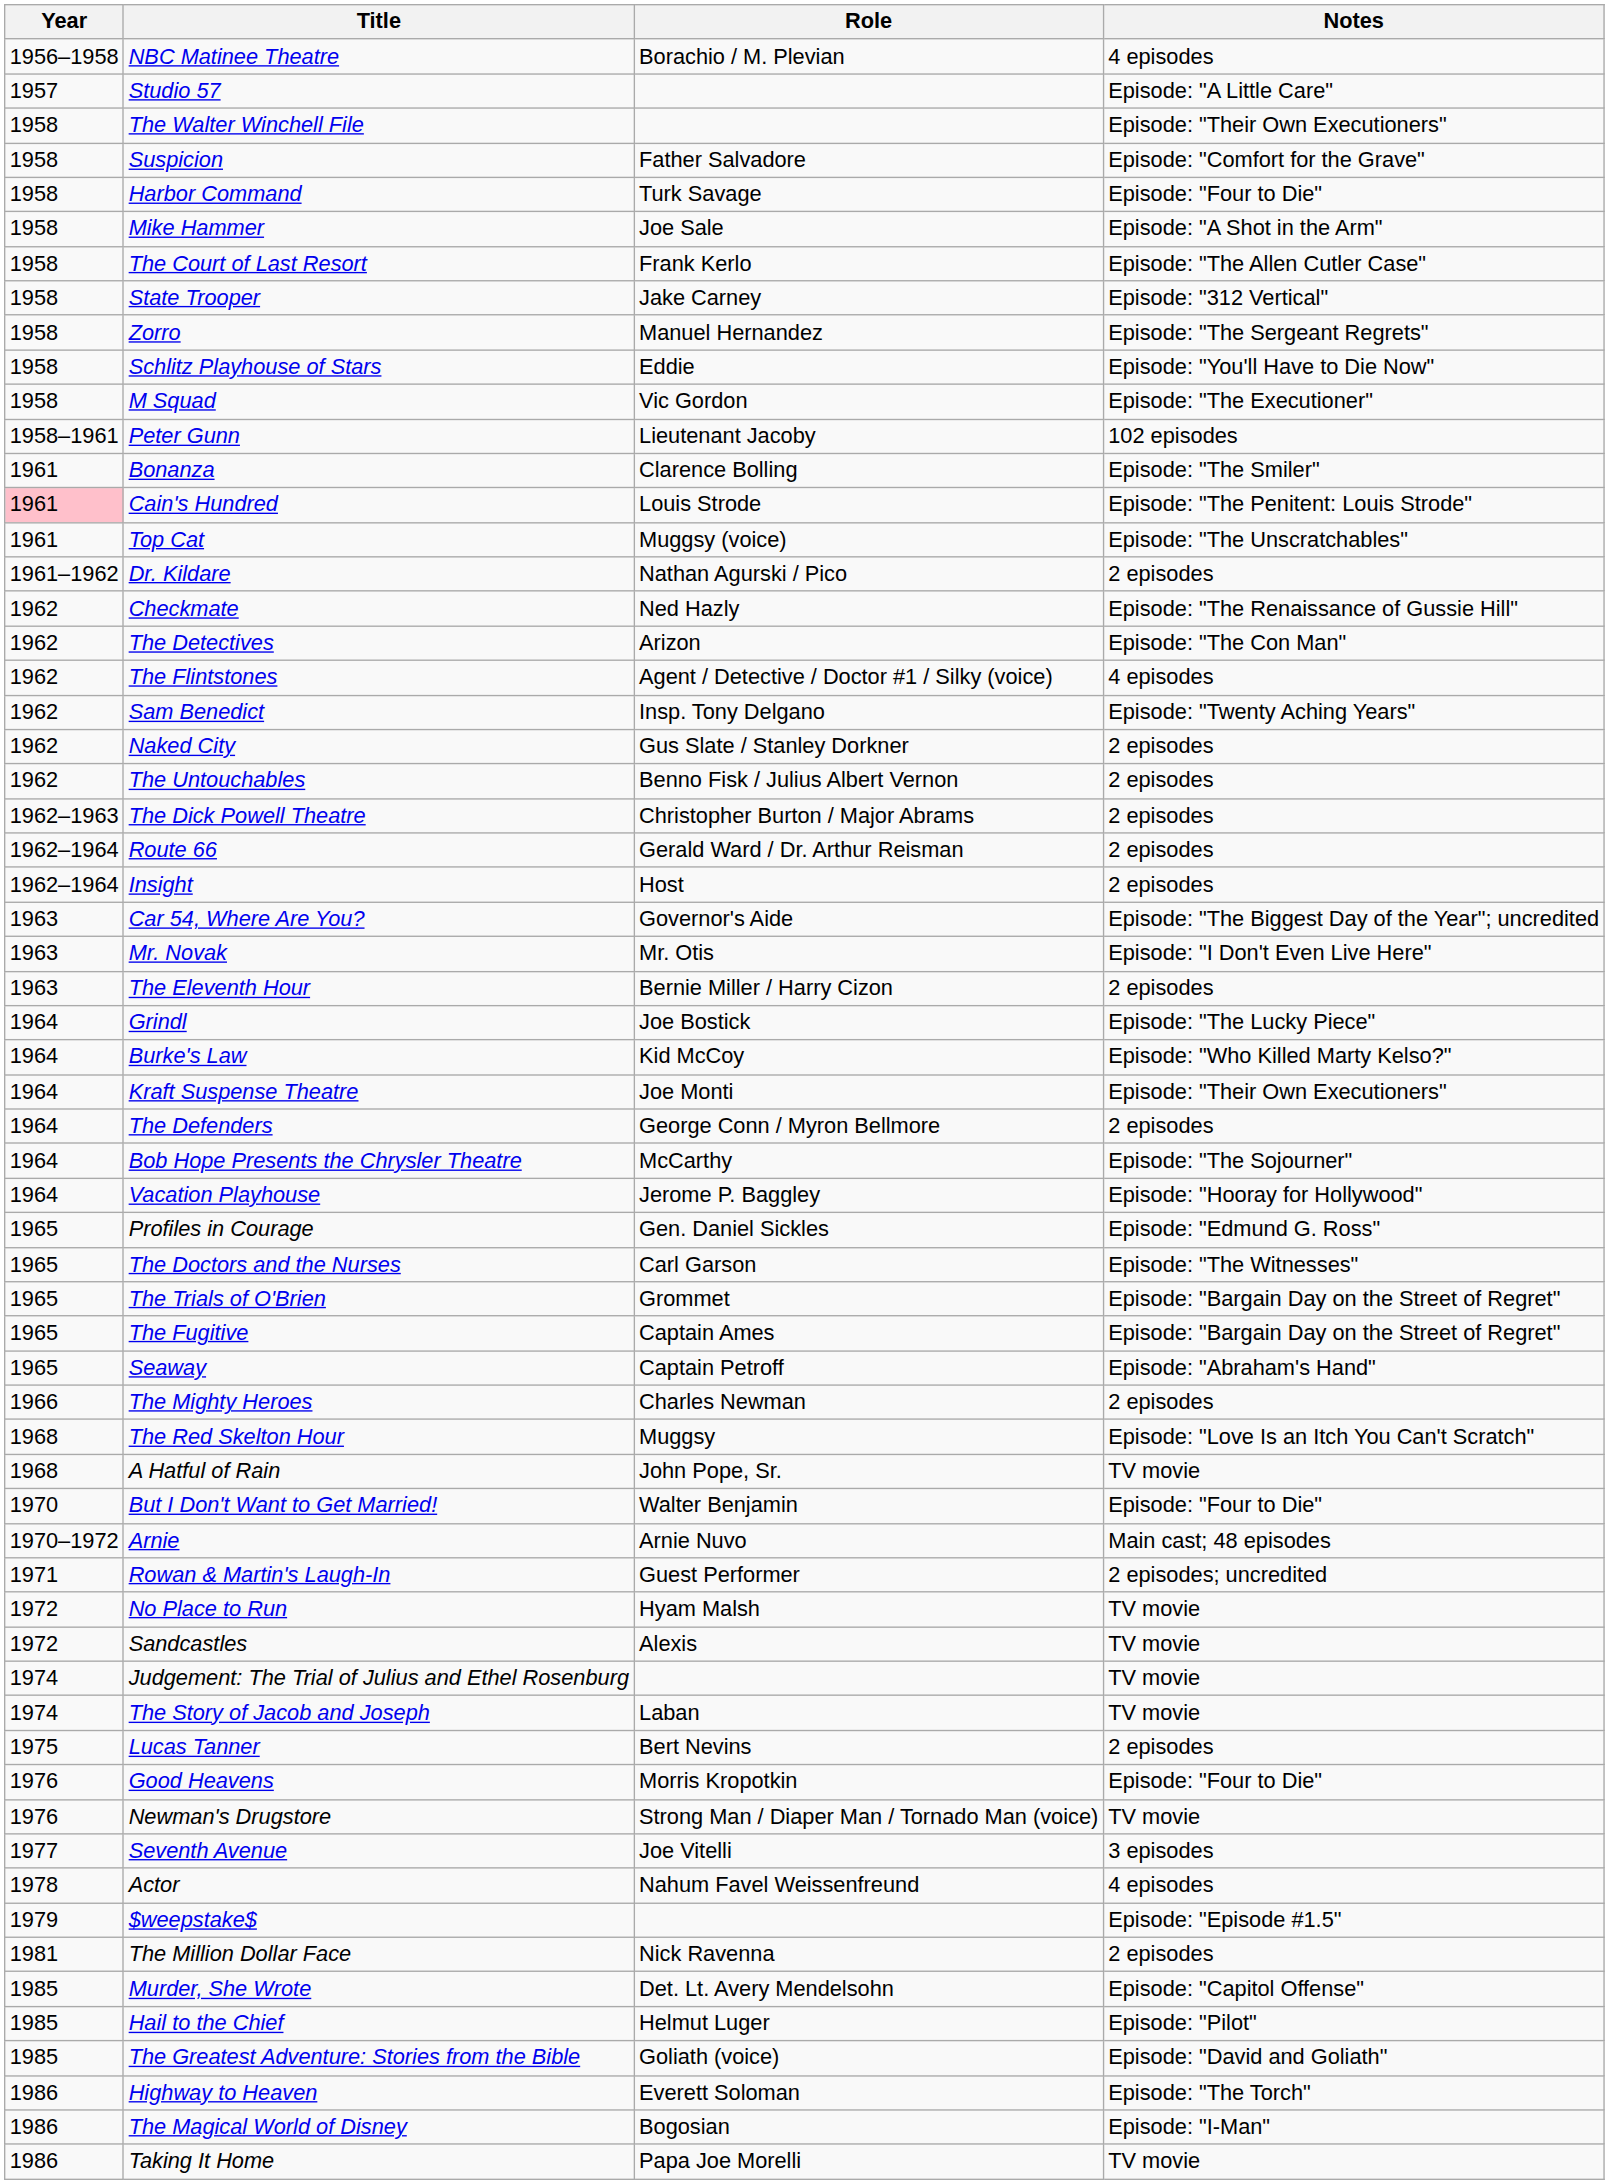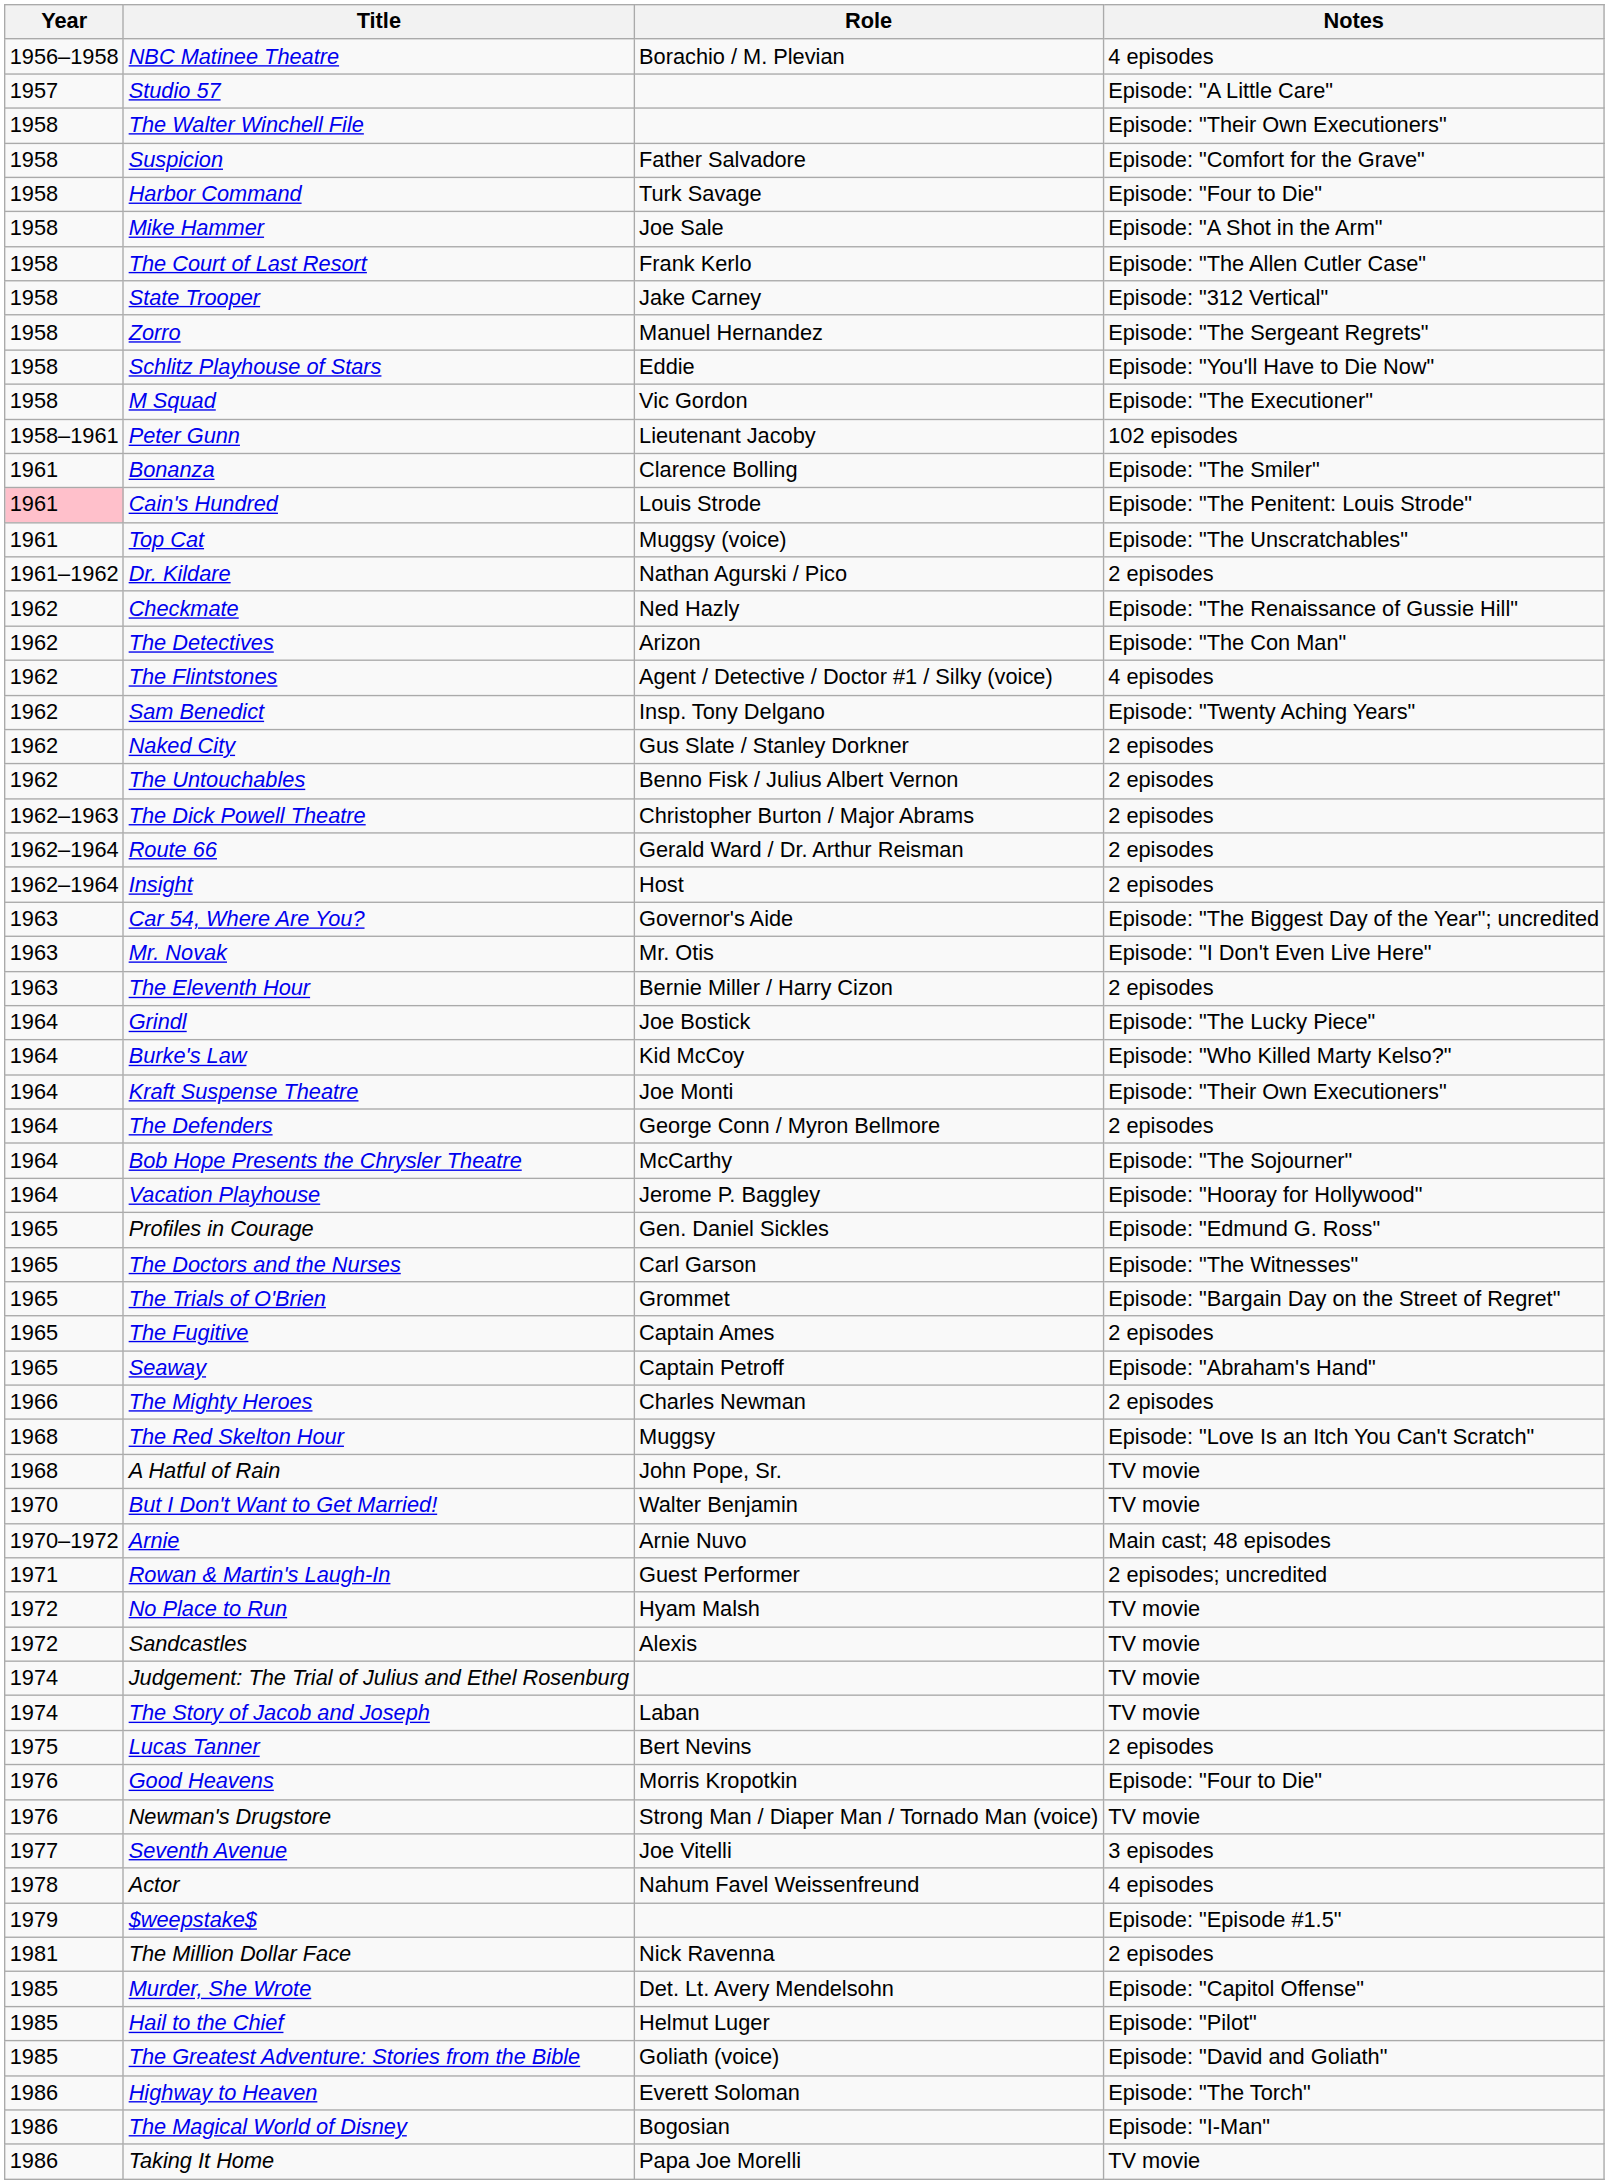The Fugitive | Notes: Episode: "Bargain Day on the Street of Regret" -> 2 episodes
But I Don't Want to Get Married! | Notes: Episode: "Four to Die" -> TV movie
